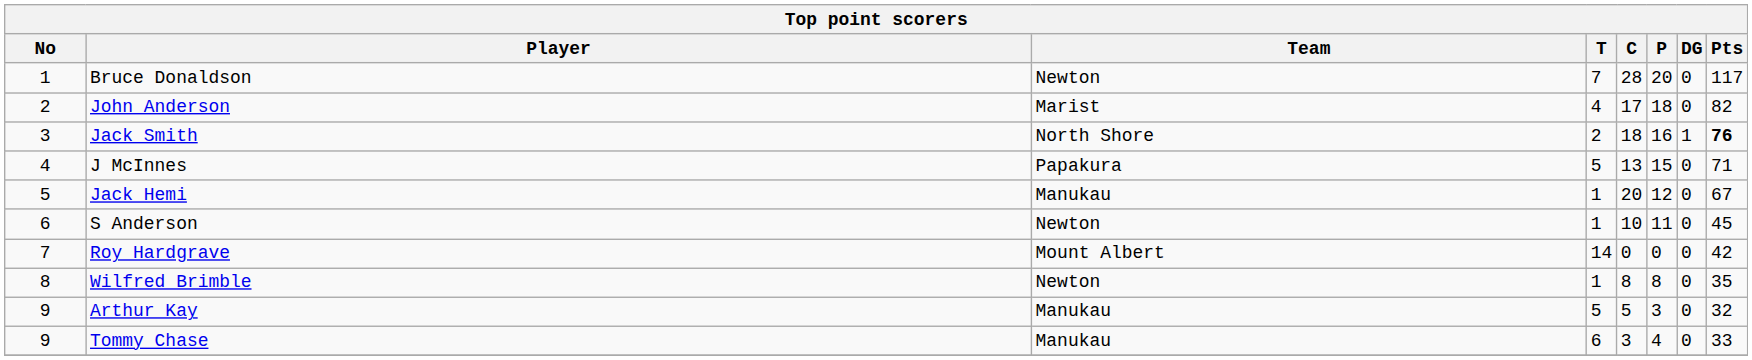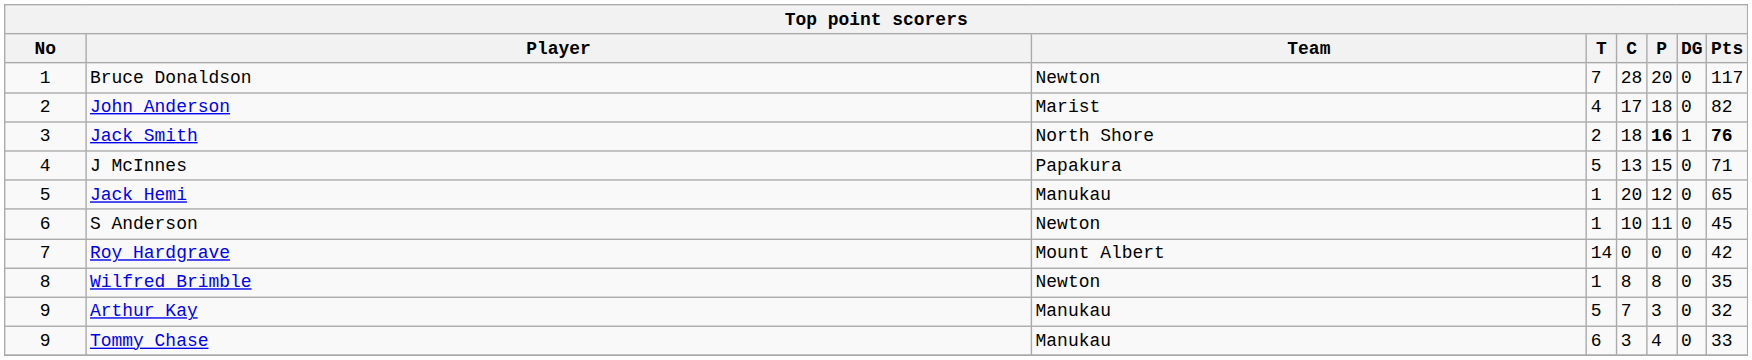Jack Smith | P: normal -> bold
Jack Hemi | Pts: 67 -> 65
Arthur Kay | C: 5 -> 7
